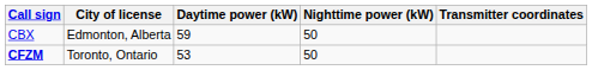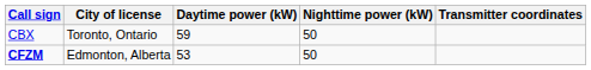CBX | City of license: Edmonton, Alberta -> Toronto, Ontario
CFZM | City of license: Toronto, Ontario -> Edmonton, Alberta
